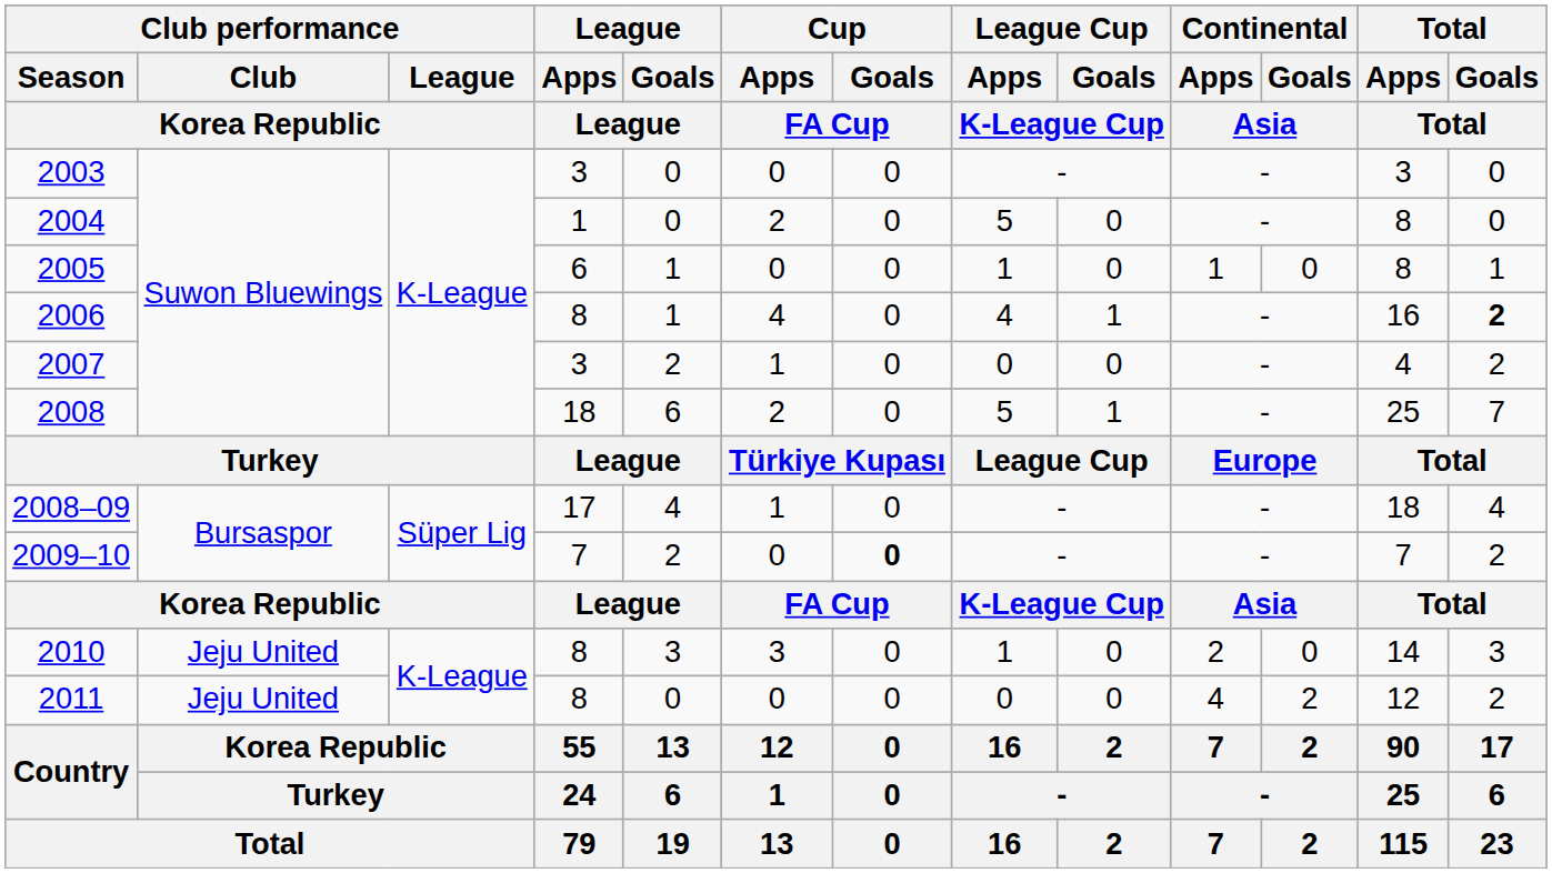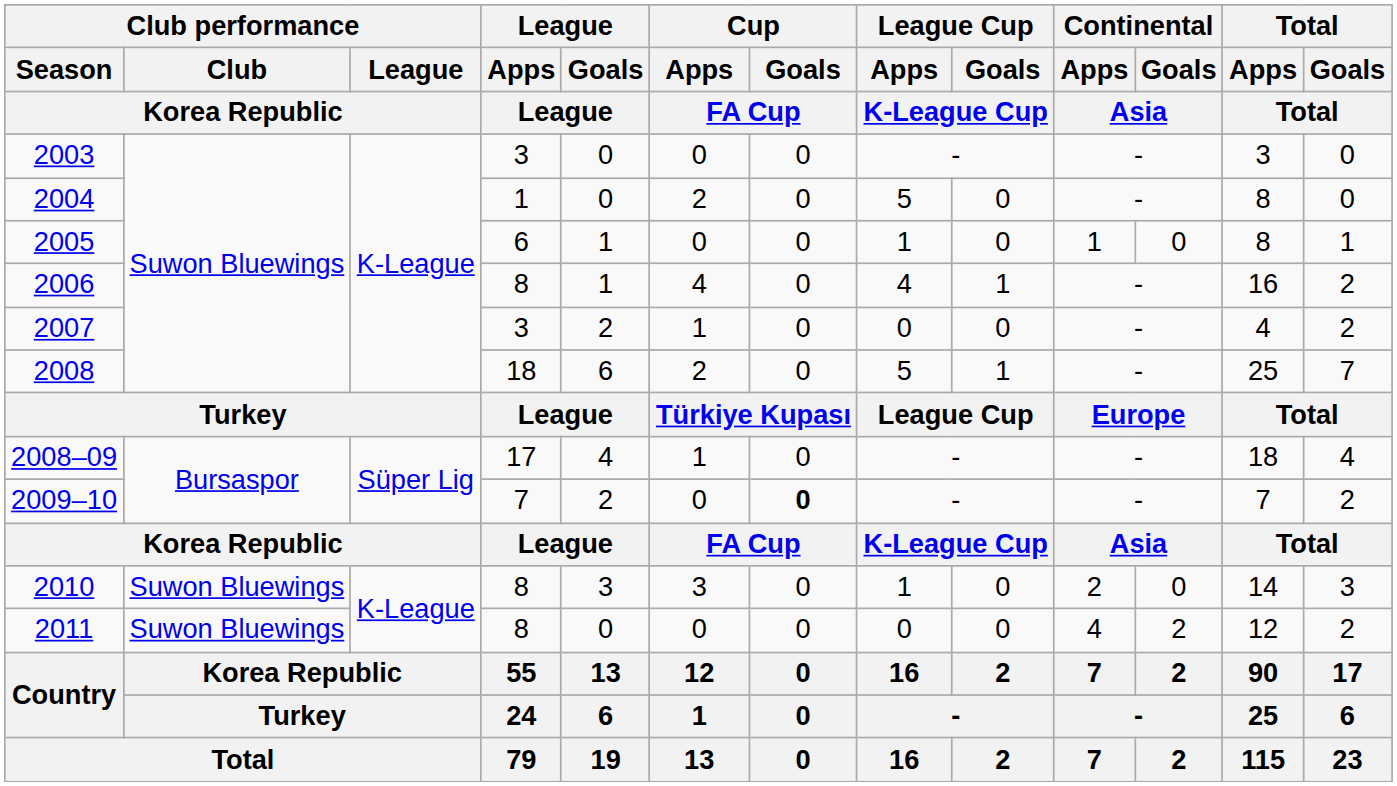2006 | Total / Goals / Total: bold -> normal
2010 | Club performance / Club / Korea Republic: Jeju United -> Suwon Bluewings
2011 | Club performance / Club / Korea Republic: Jeju United -> Suwon Bluewings
